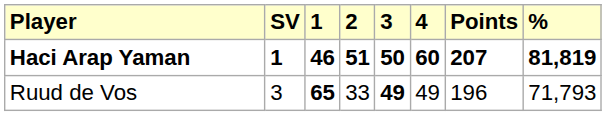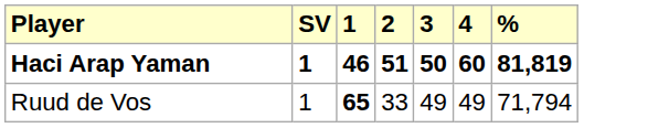- column: Points | 207 | 196
Ruud de Vos | SV: 3 -> 1
Ruud de Vos | 3: bold -> normal
Ruud de Vos | %: 71,793 -> 71,794
